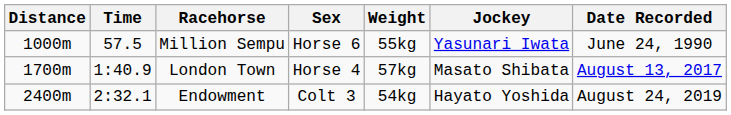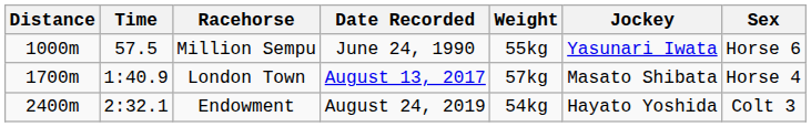columns swapped: Sex <-> Date Recorded
